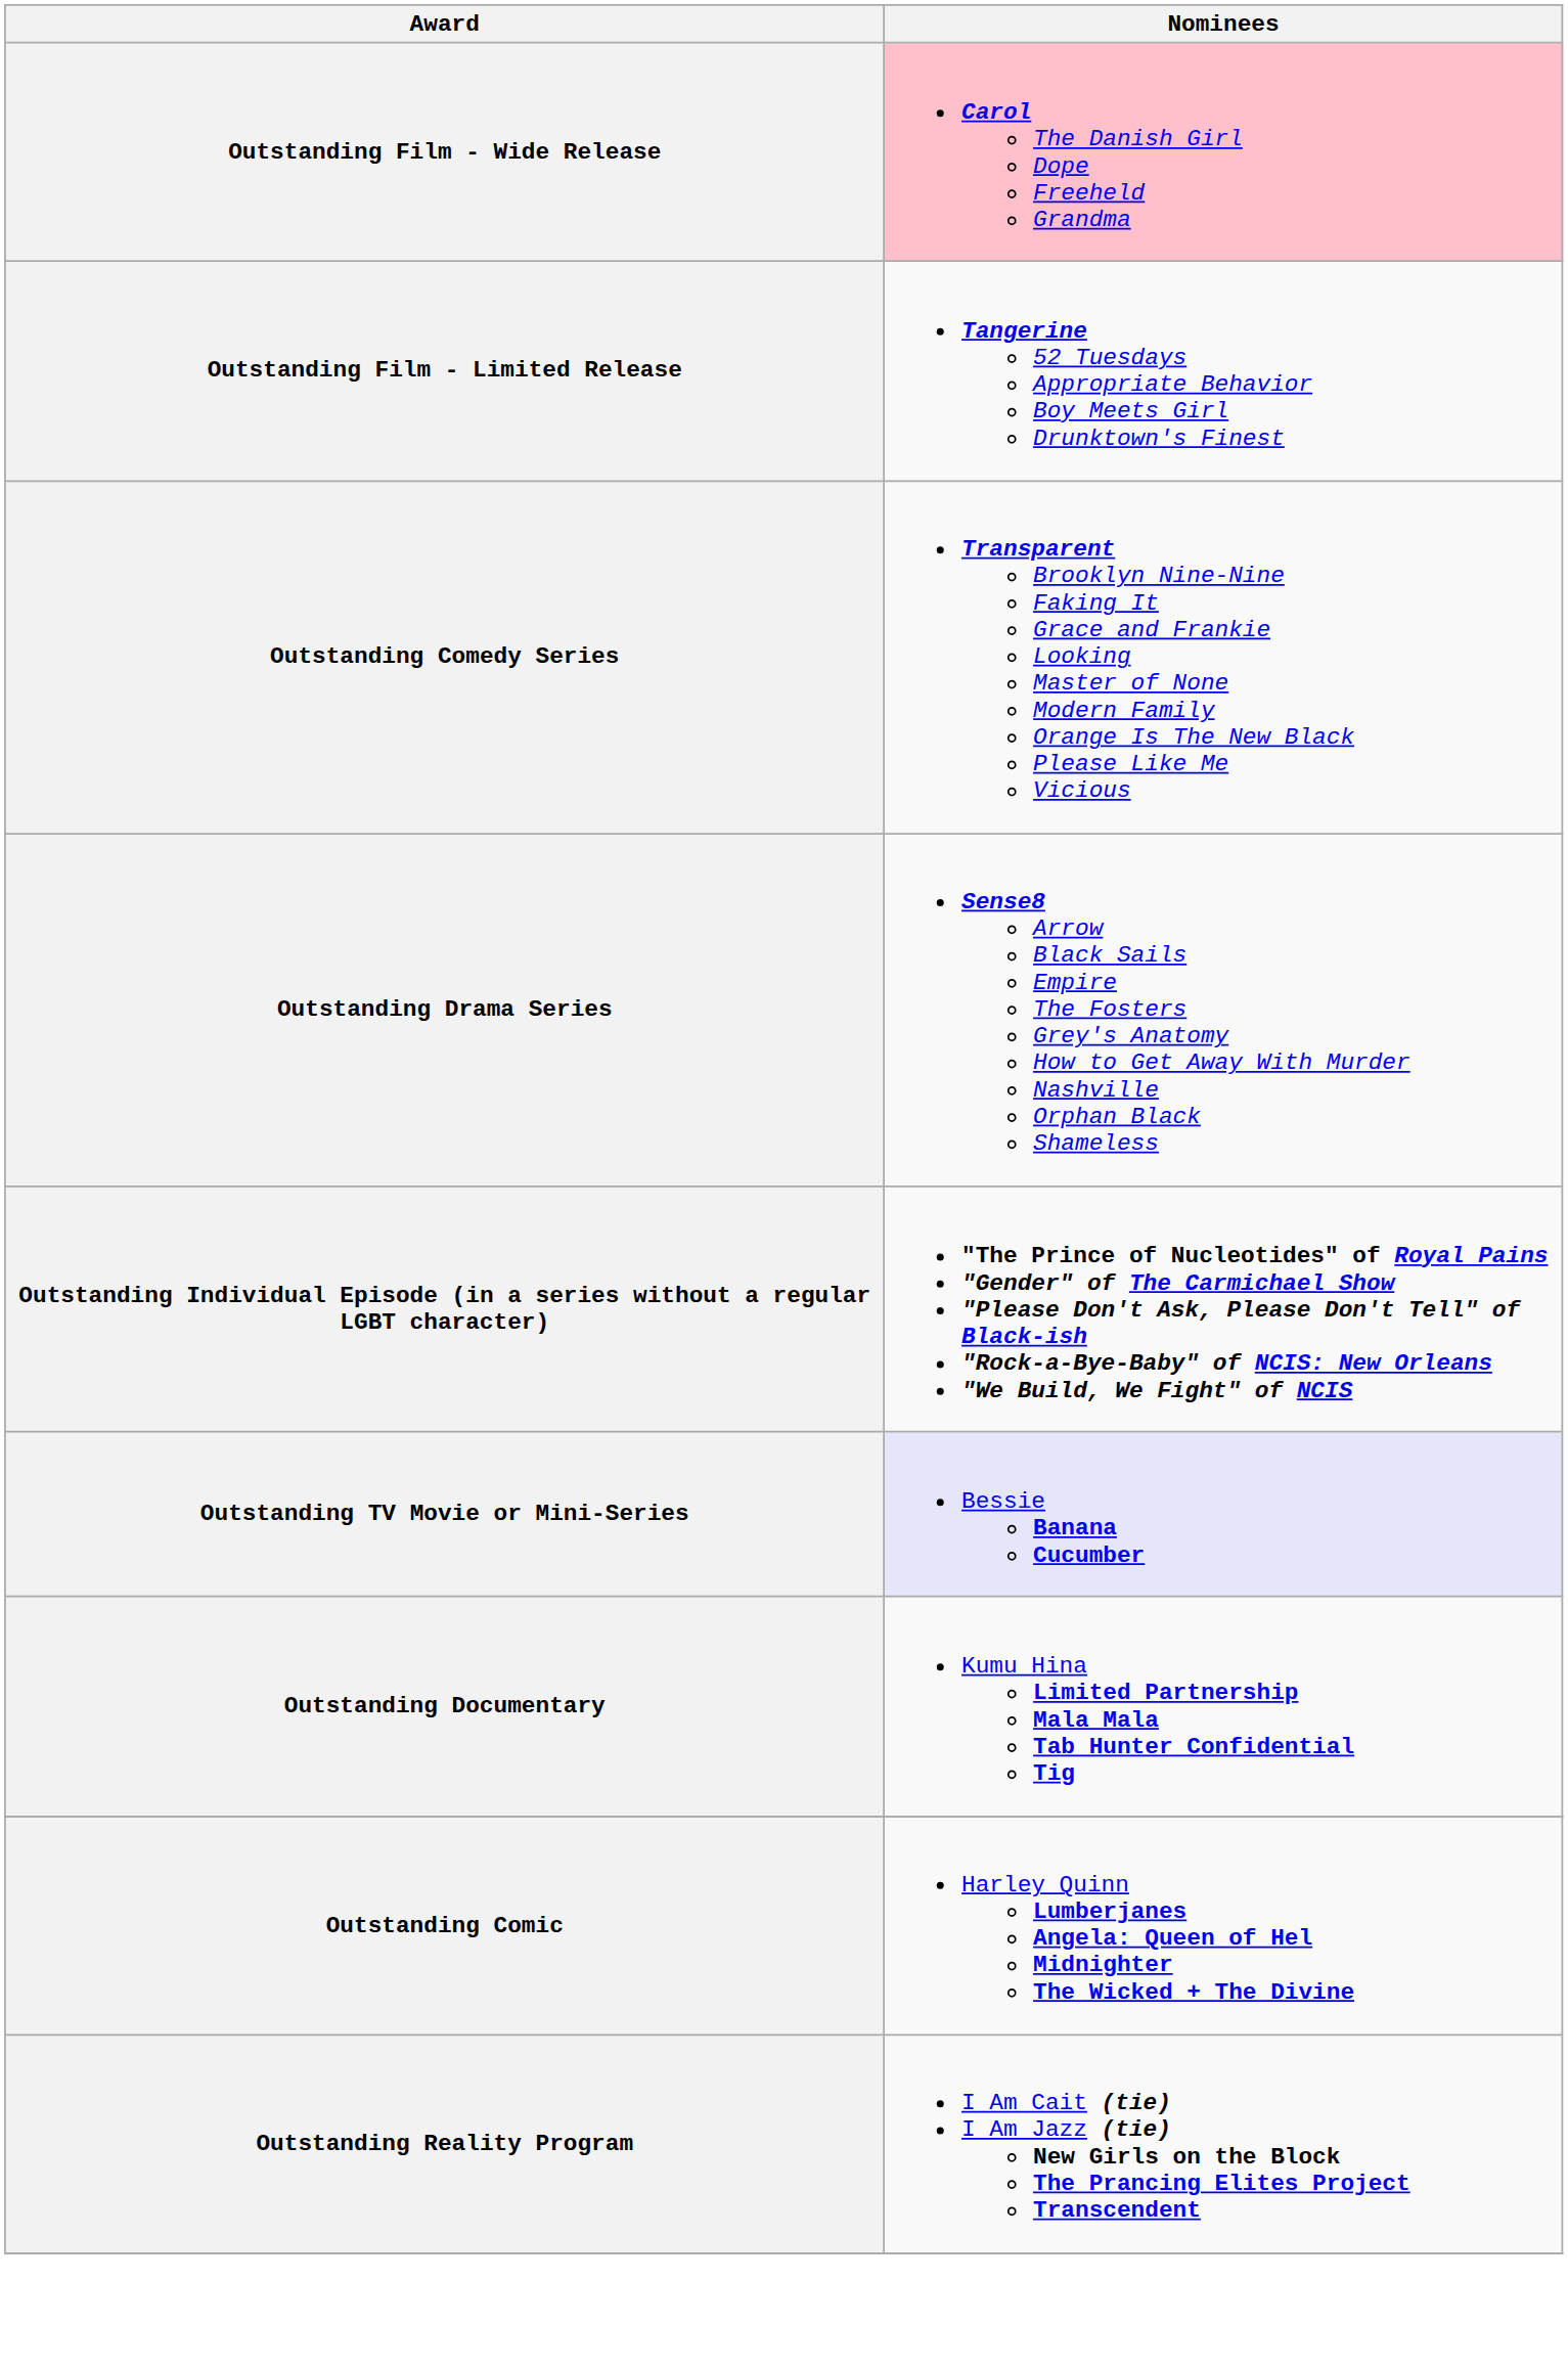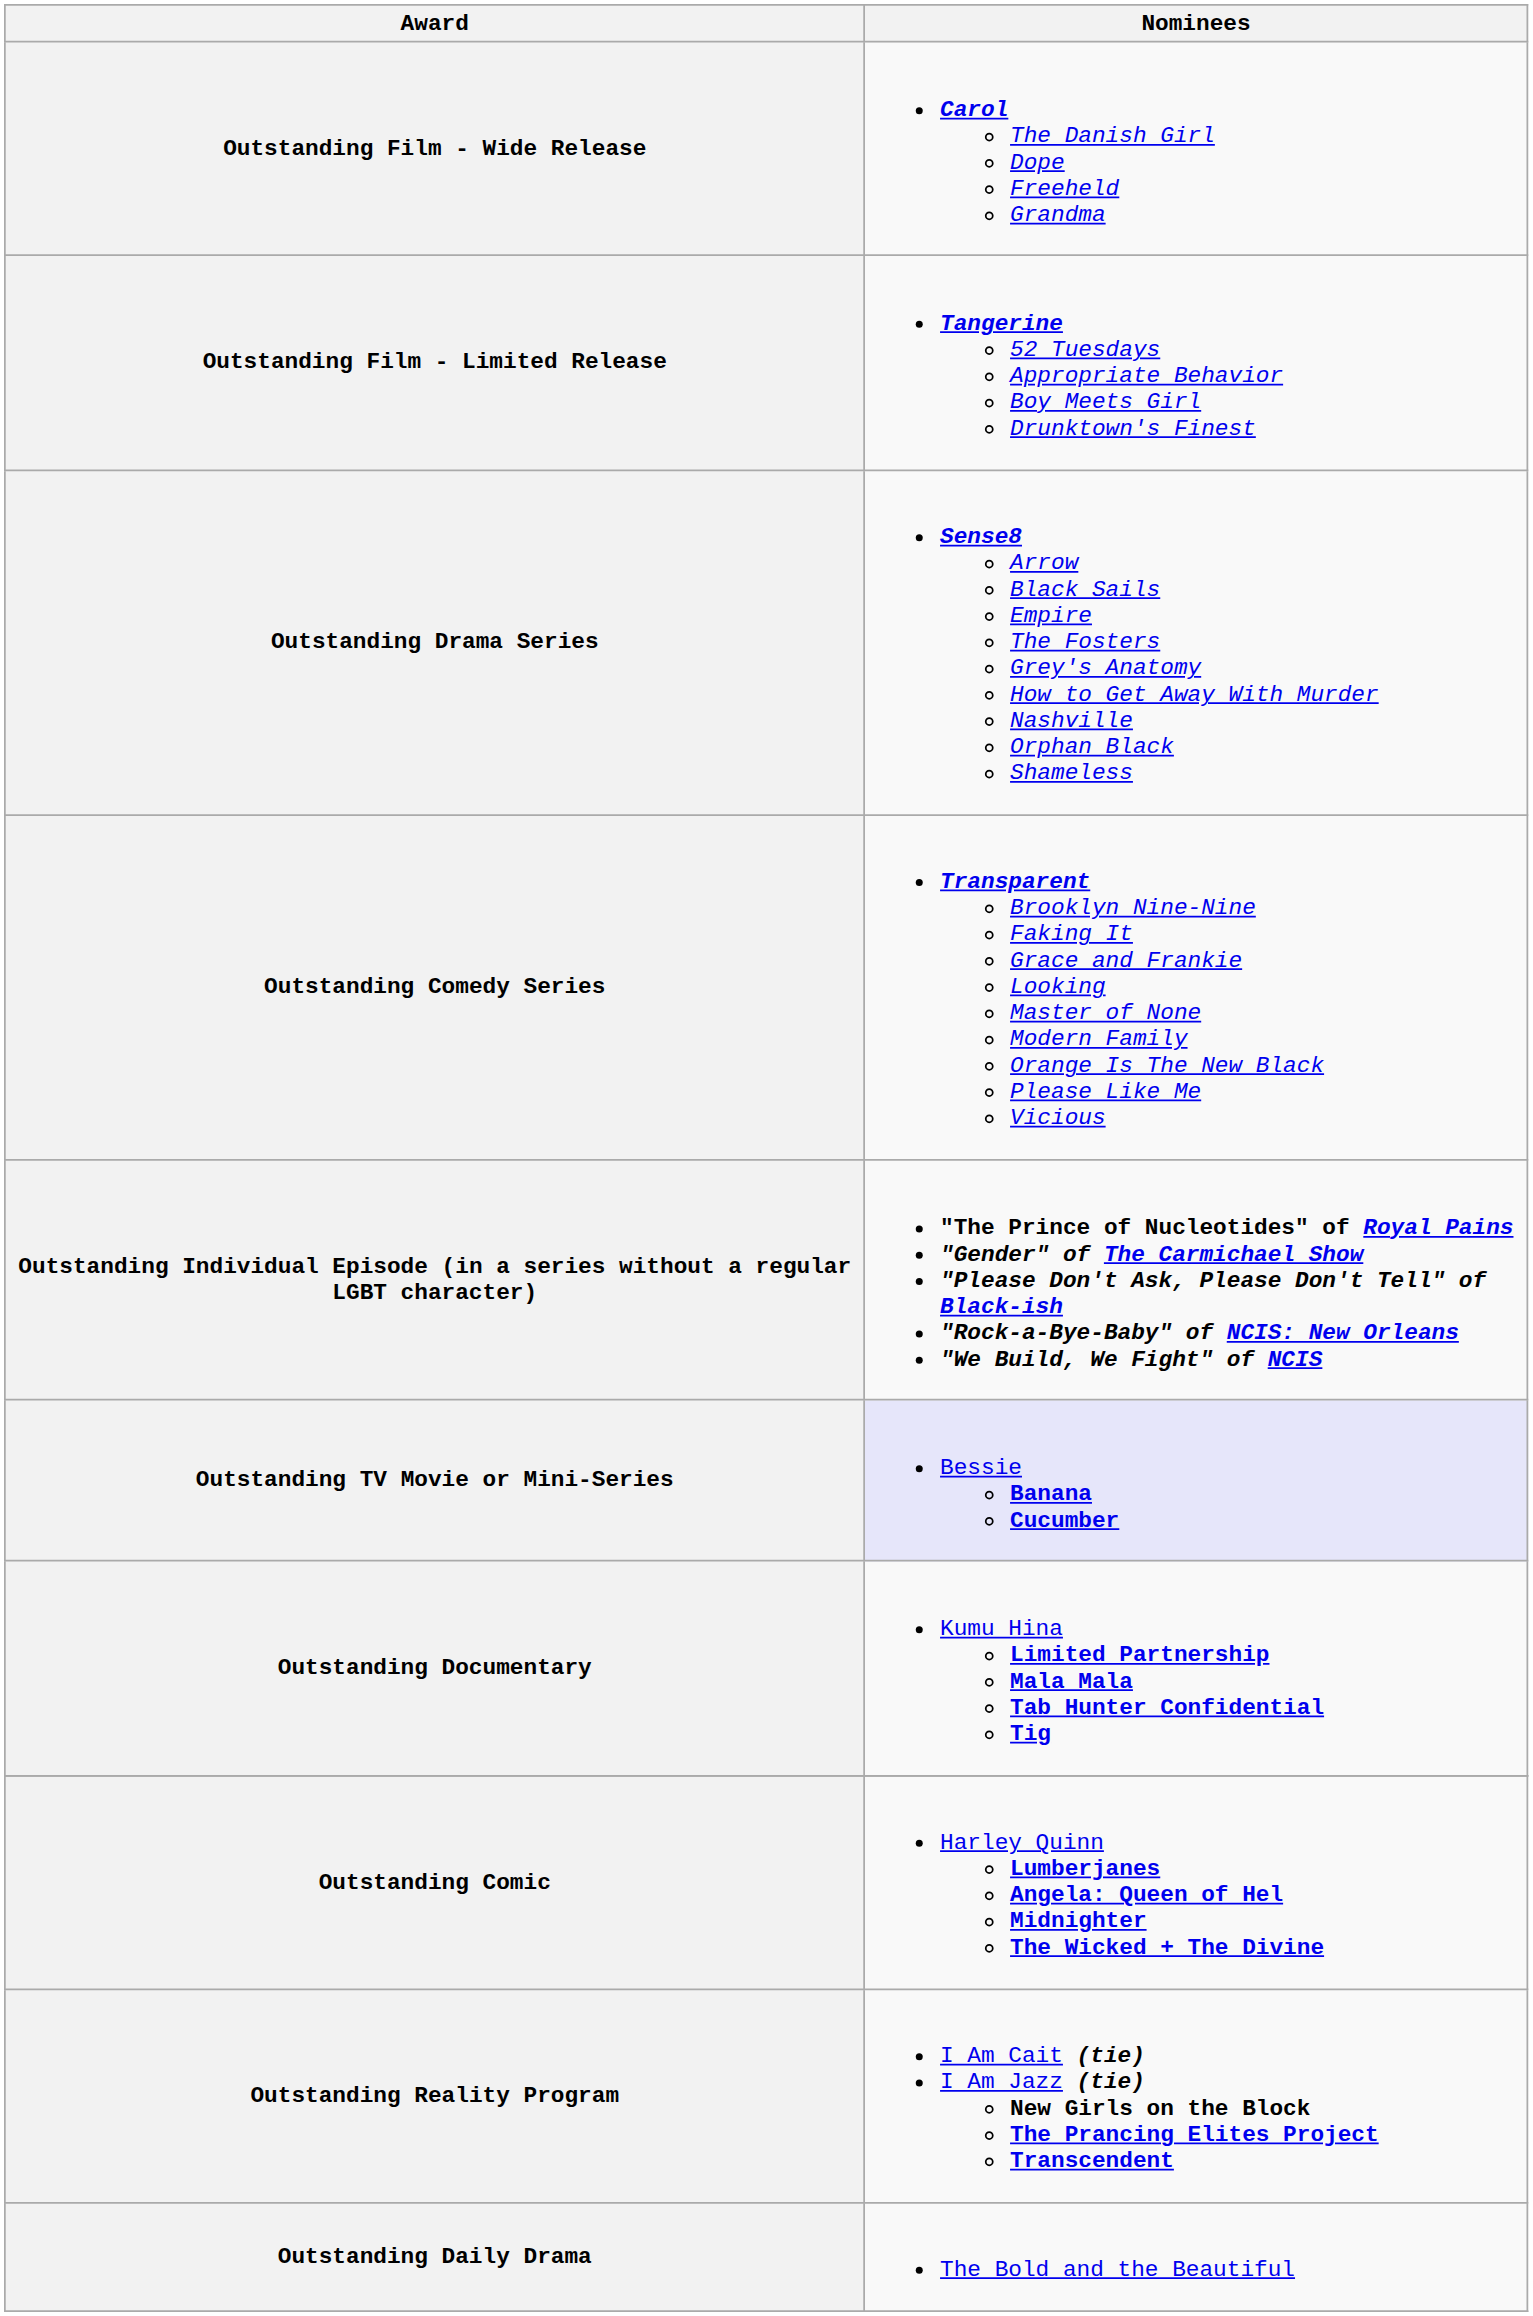Outstanding Film - Wide Release | Nominees: pink background -> no background
rows swapped: Outstanding Drama Series <-> Outstanding Comedy Series
+ row: Outstanding Daily Drama | The Bold and the Beautiful
